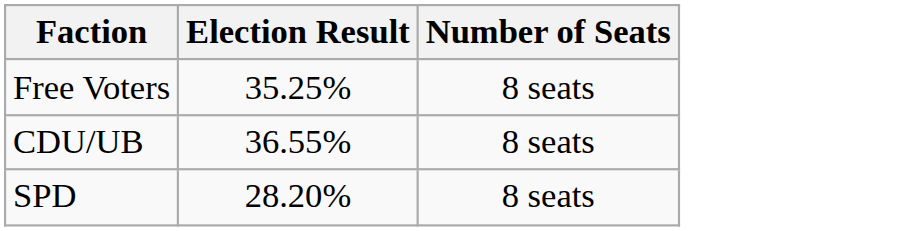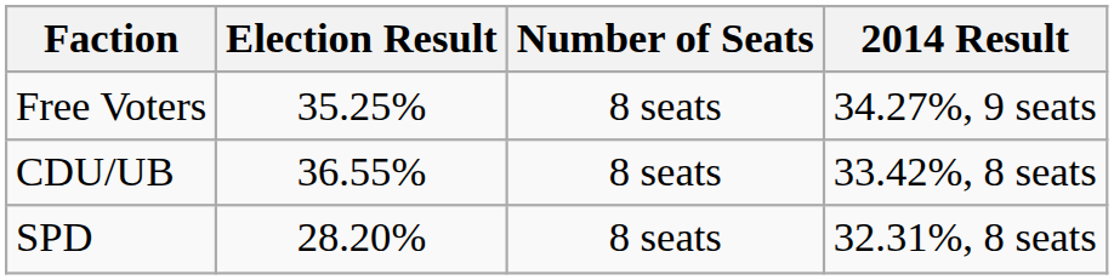+ column: 2014 Result | 34.27%, 9 seats | 33.42%, 8 seats | 32.31%, 8 seats
